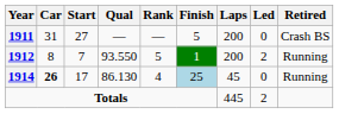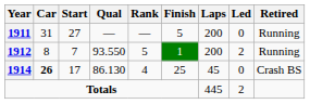1911 | Retired: Crash BS -> Running
1914 | Finish: lightblue background -> no background
1914 | Retired: Running -> Crash BS
